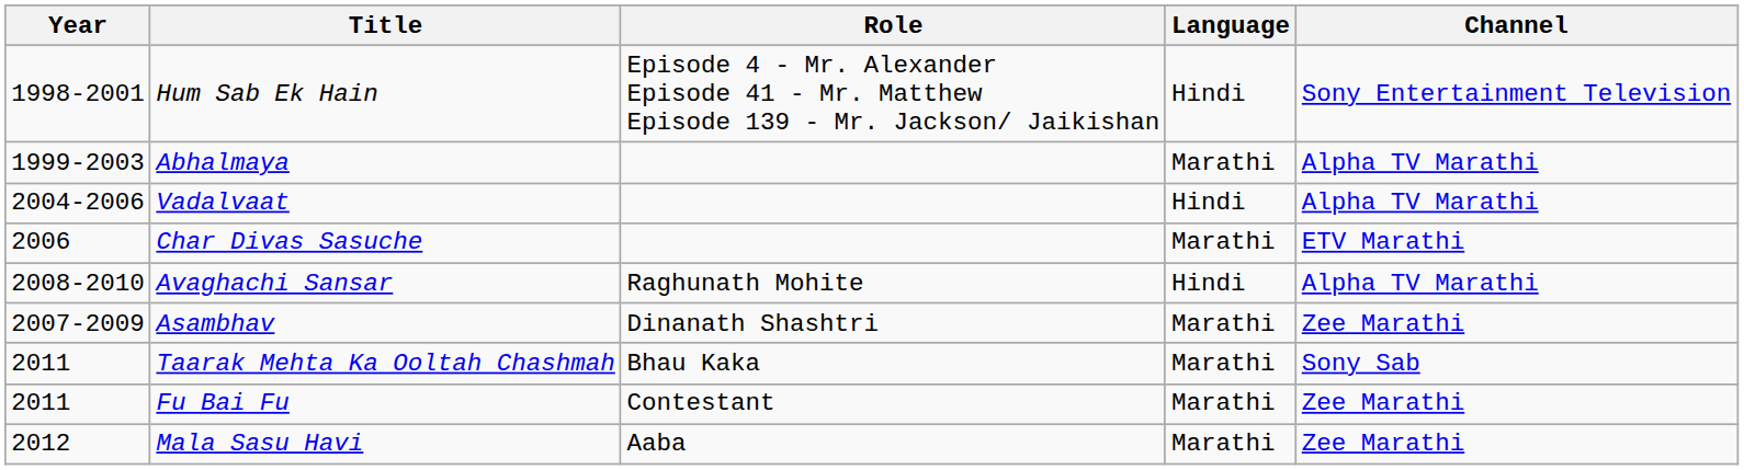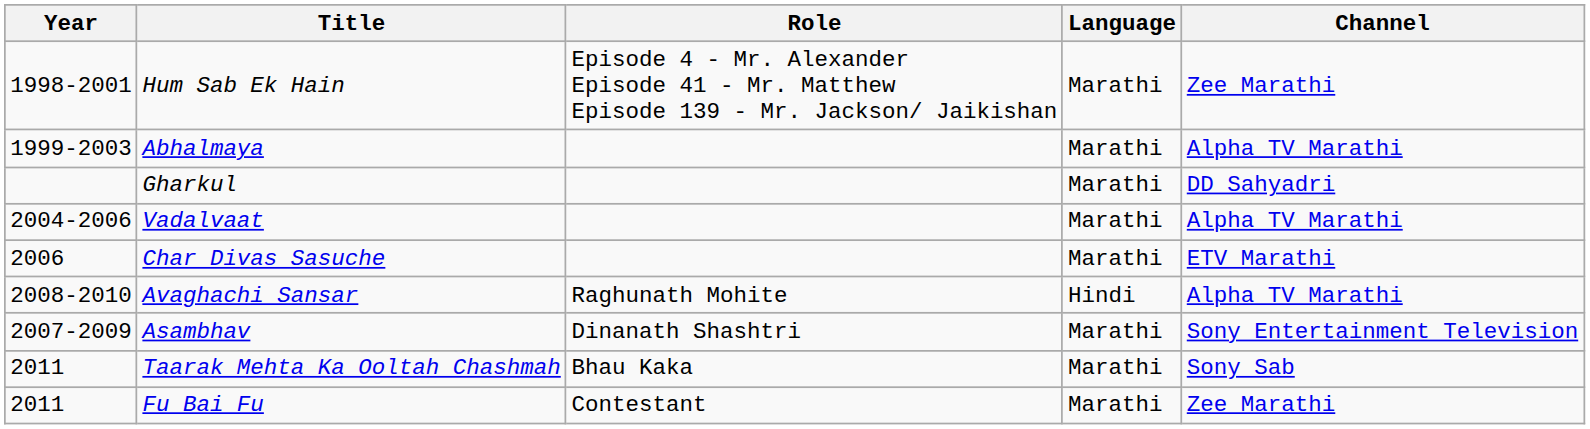Hum Sab Ek Hain | Language: Hindi -> Marathi
Hum Sab Ek Hain | Channel: Sony Entertainment Television -> Zee Marathi
+ row: Gharkul | Marathi | DD Sahyadri
Vadalvaat | Language: Hindi -> Marathi
Asambhav | Channel: Zee Marathi -> Sony Entertainment Television
- row: 2012 | Mala Sasu Havi | Aaba | Marathi | Zee Marathi
